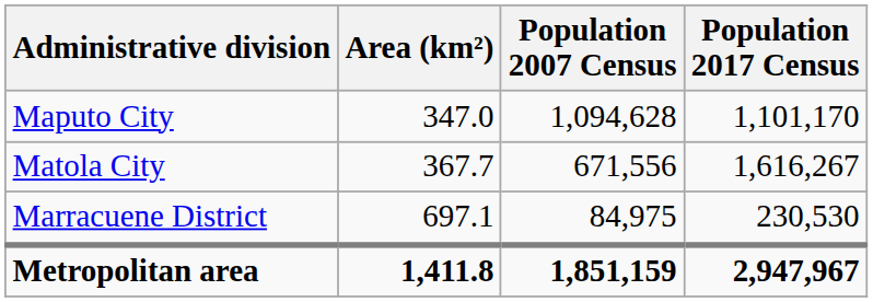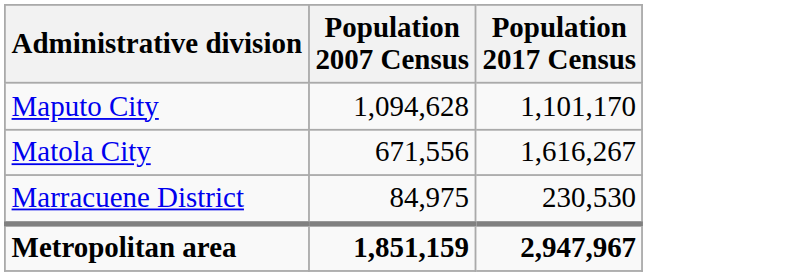- column: Area (km²) | 347.0 | 367.7 | 697.1 | 1,411.8
